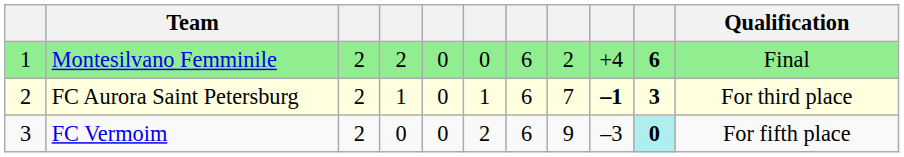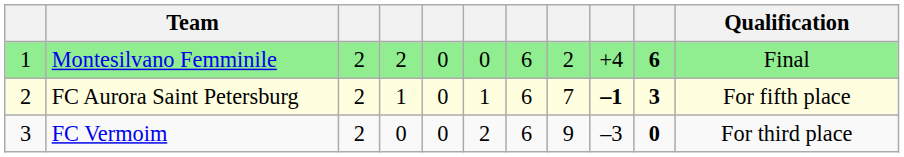FC Aurora Saint Petersburg | Qualification: For third place -> For fifth place
FC Vermoim | column 10: paleturquoise background -> no background
FC Vermoim | Qualification: For fifth place -> For third place
